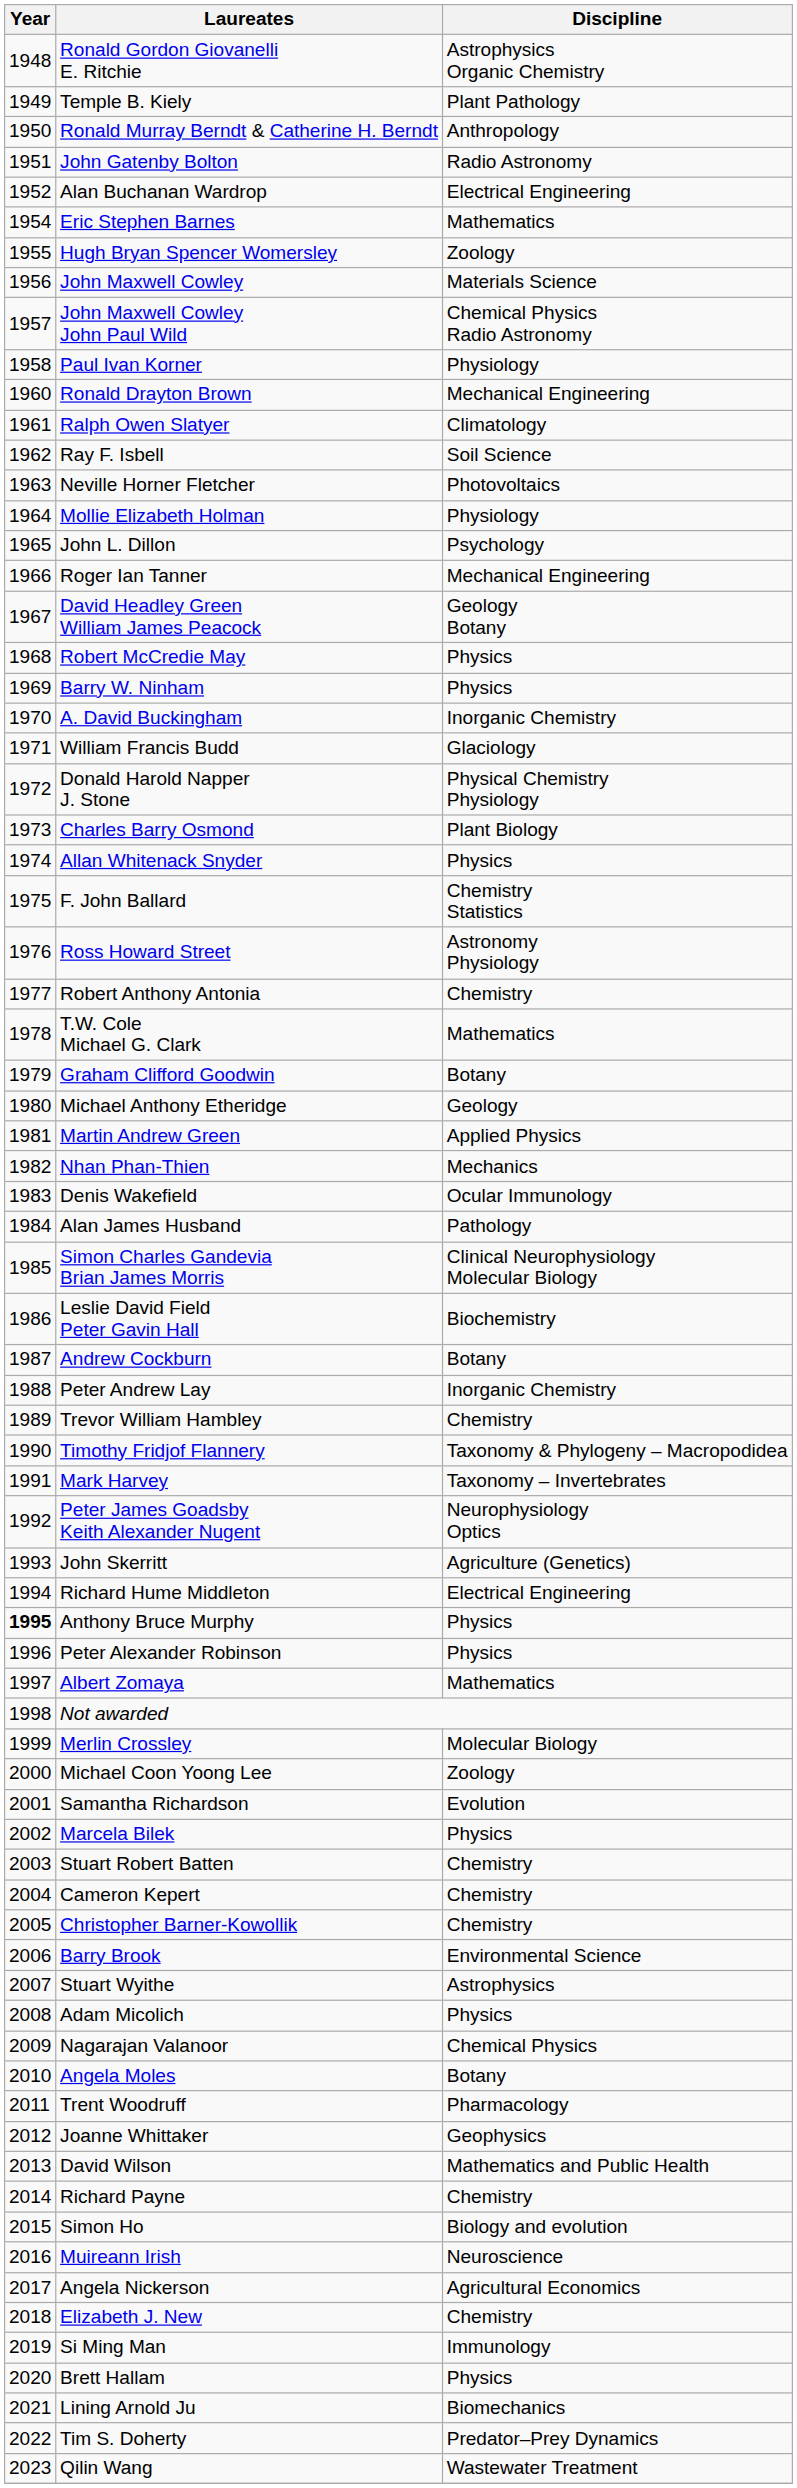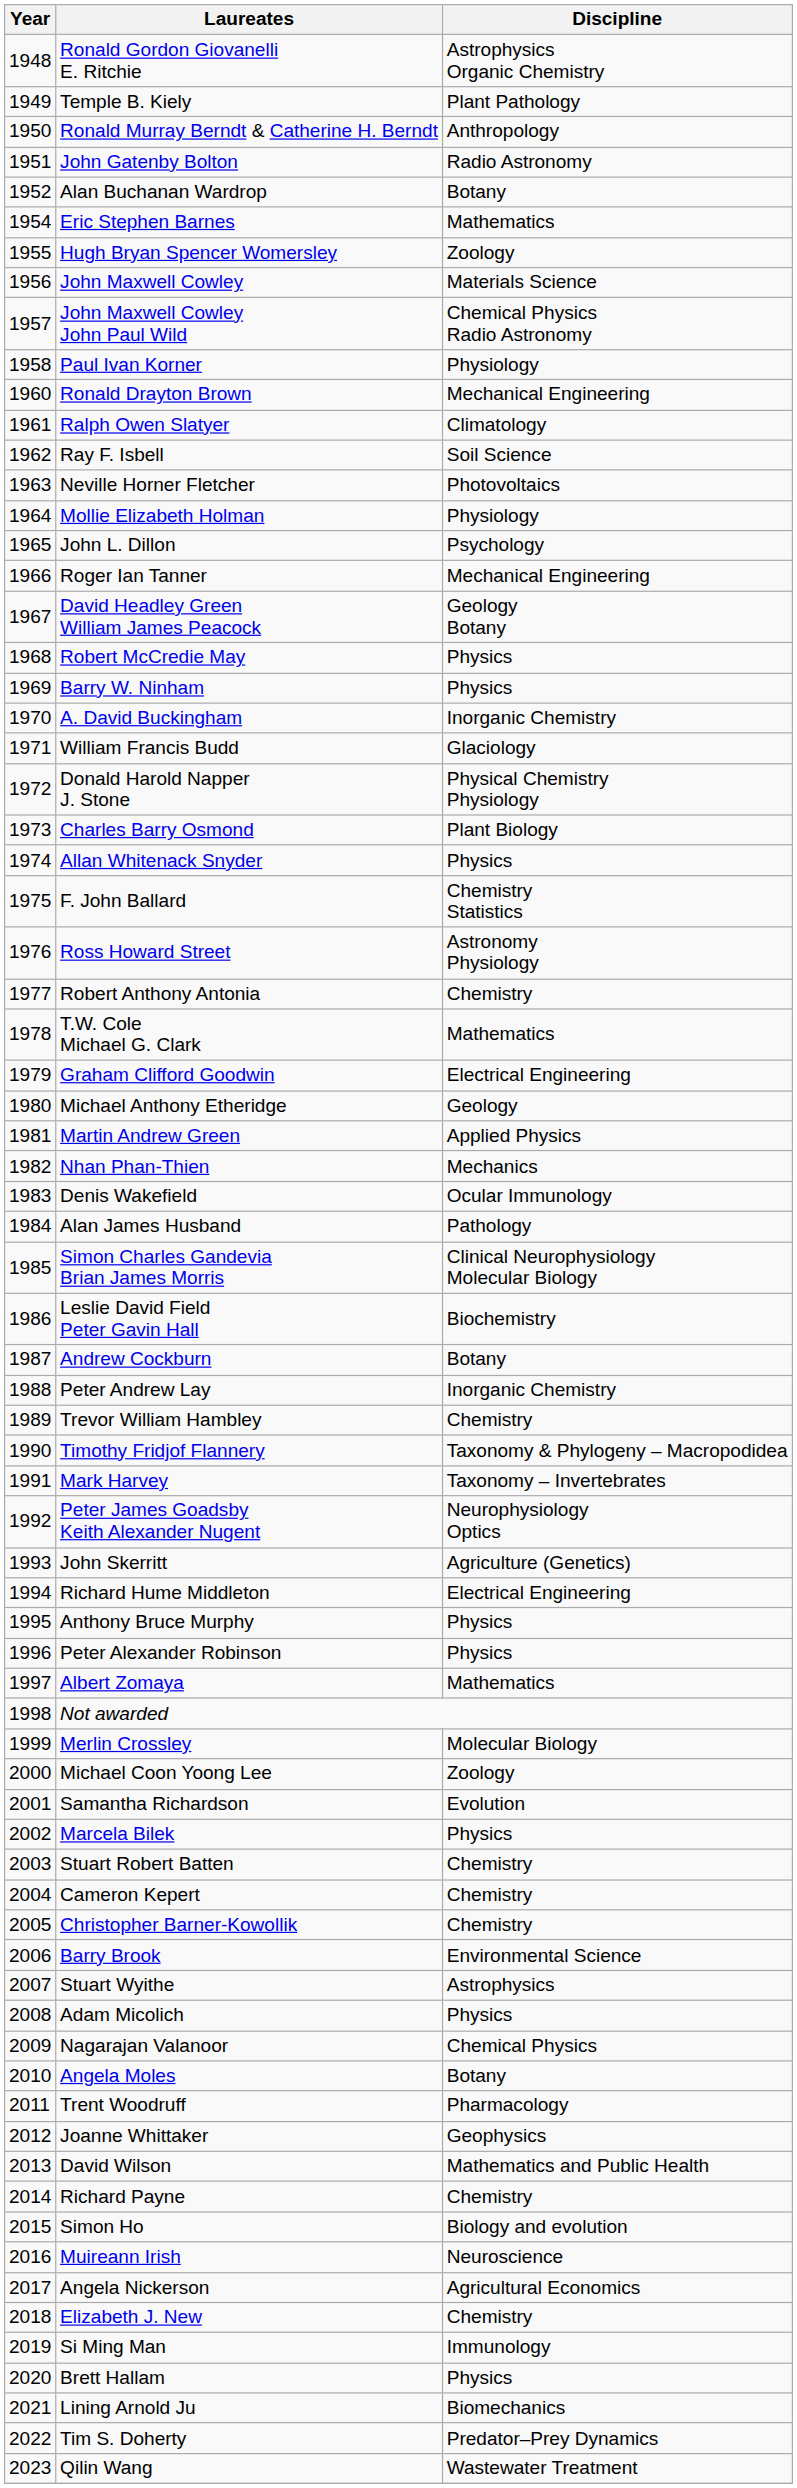Alan Buchanan Wardrop | Discipline: Electrical Engineering -> Botany
Graham Clifford Goodwin | Discipline: Botany -> Electrical Engineering
Anthony Bruce Murphy | Year: bold -> normal
